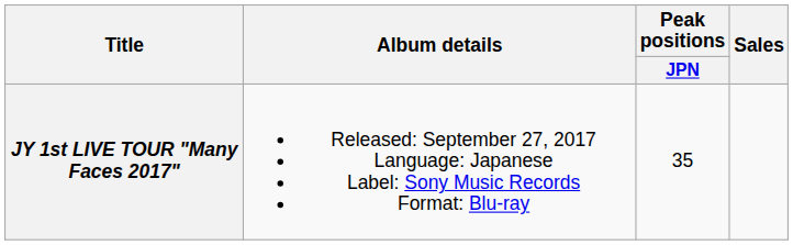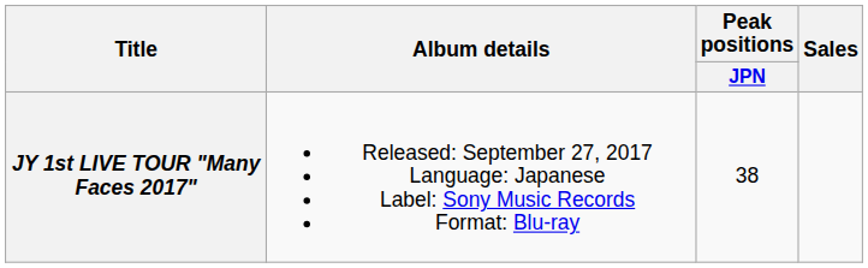JY 1st LIVE TOUR "Many Faces 2017" | Peak positions / JPN: 35 -> 38
